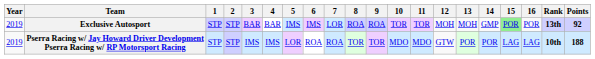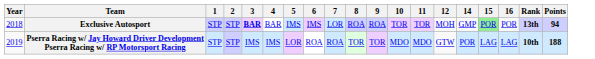- column: 13 | MOH | POR
Exclusive Autosport | Year: 2019 -> 2018
Exclusive Autosport | 3: normal -> bold
Exclusive Autosport | Points: 92 -> 94
